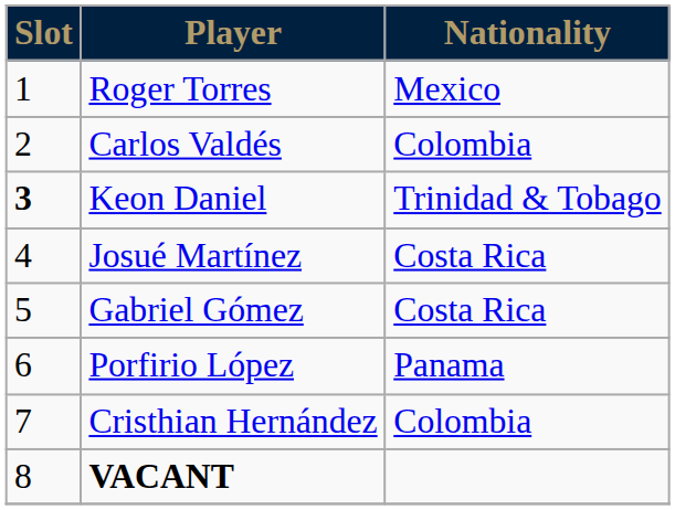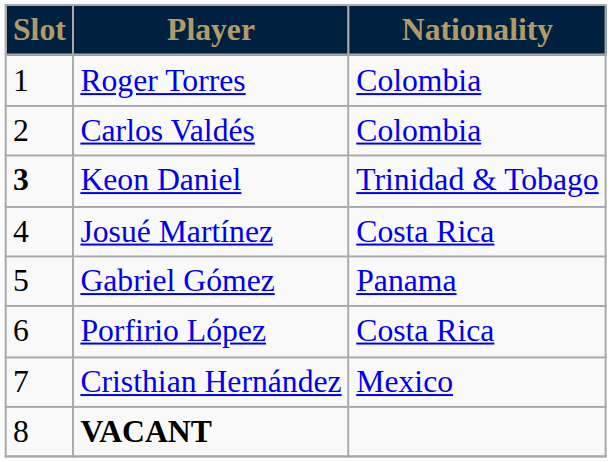Roger Torres | Nationality: Mexico -> Colombia
Gabriel Gómez | Nationality: Costa Rica -> Panama
Porfirio López | Nationality: Panama -> Costa Rica
Cristhian Hernández | Nationality: Colombia -> Mexico
